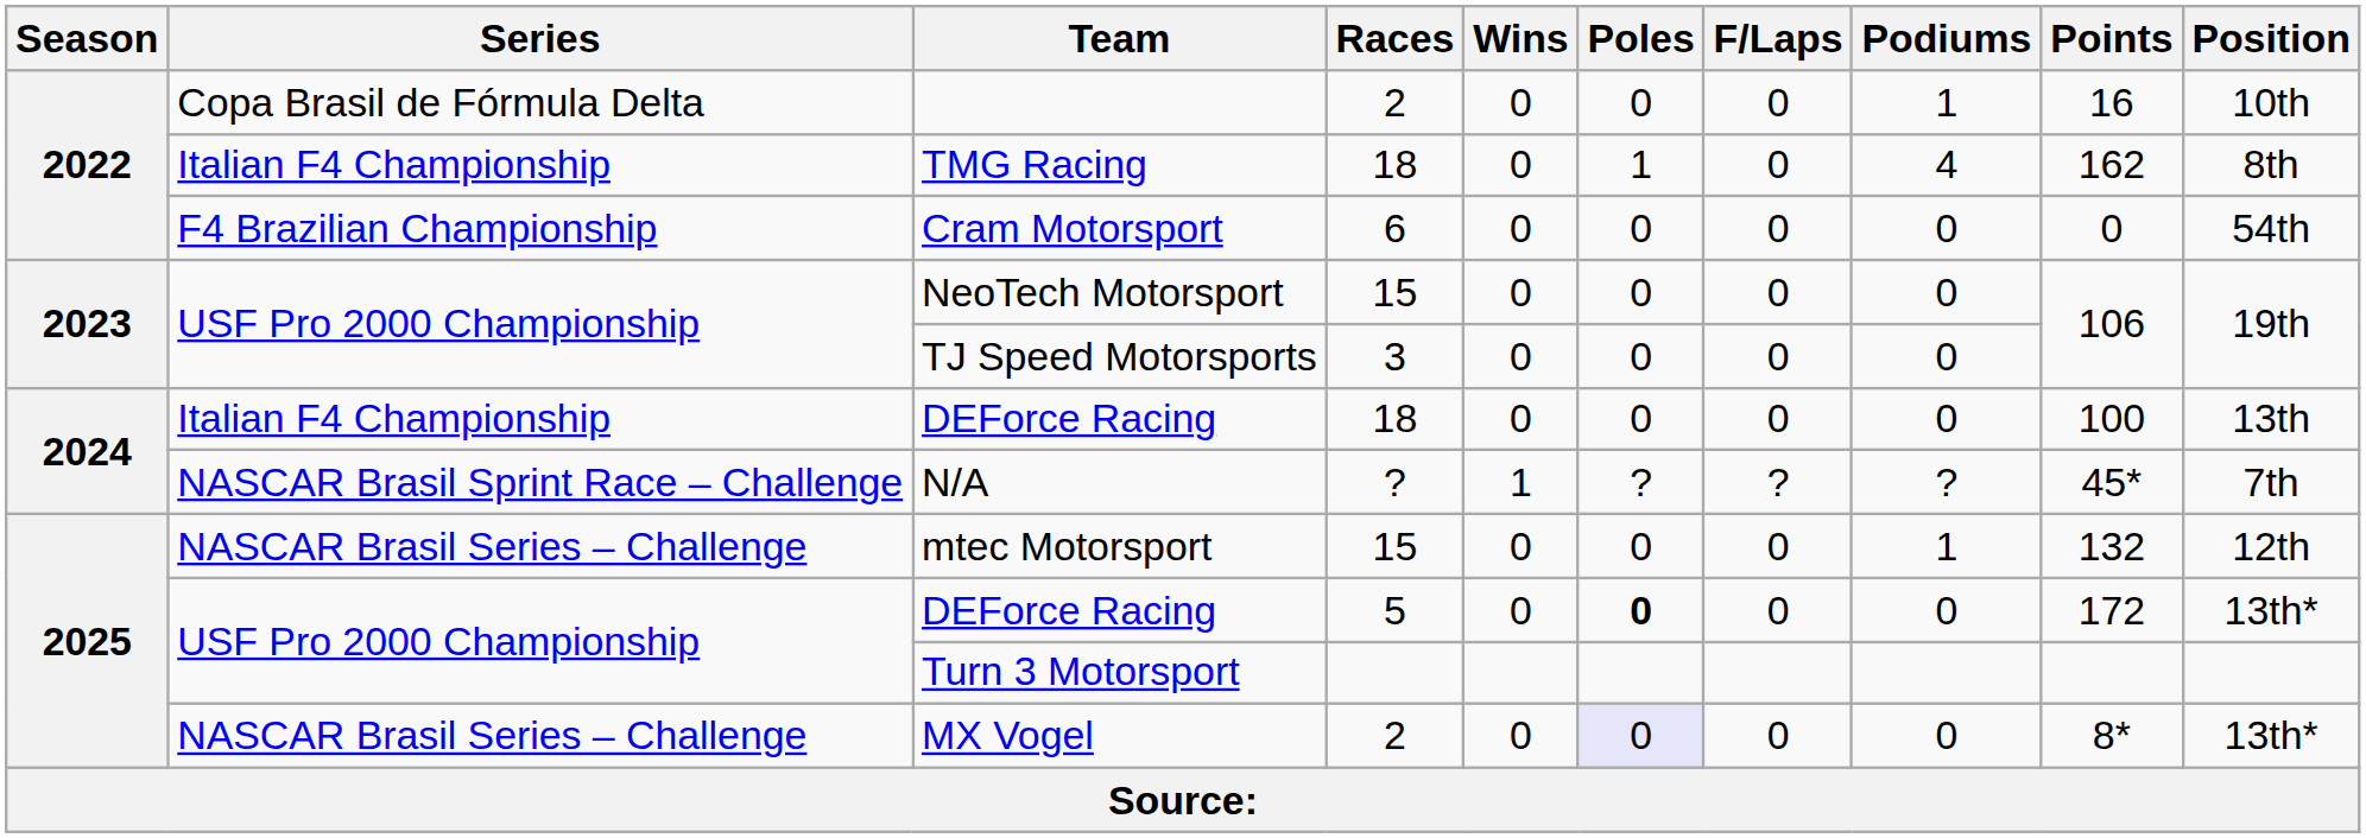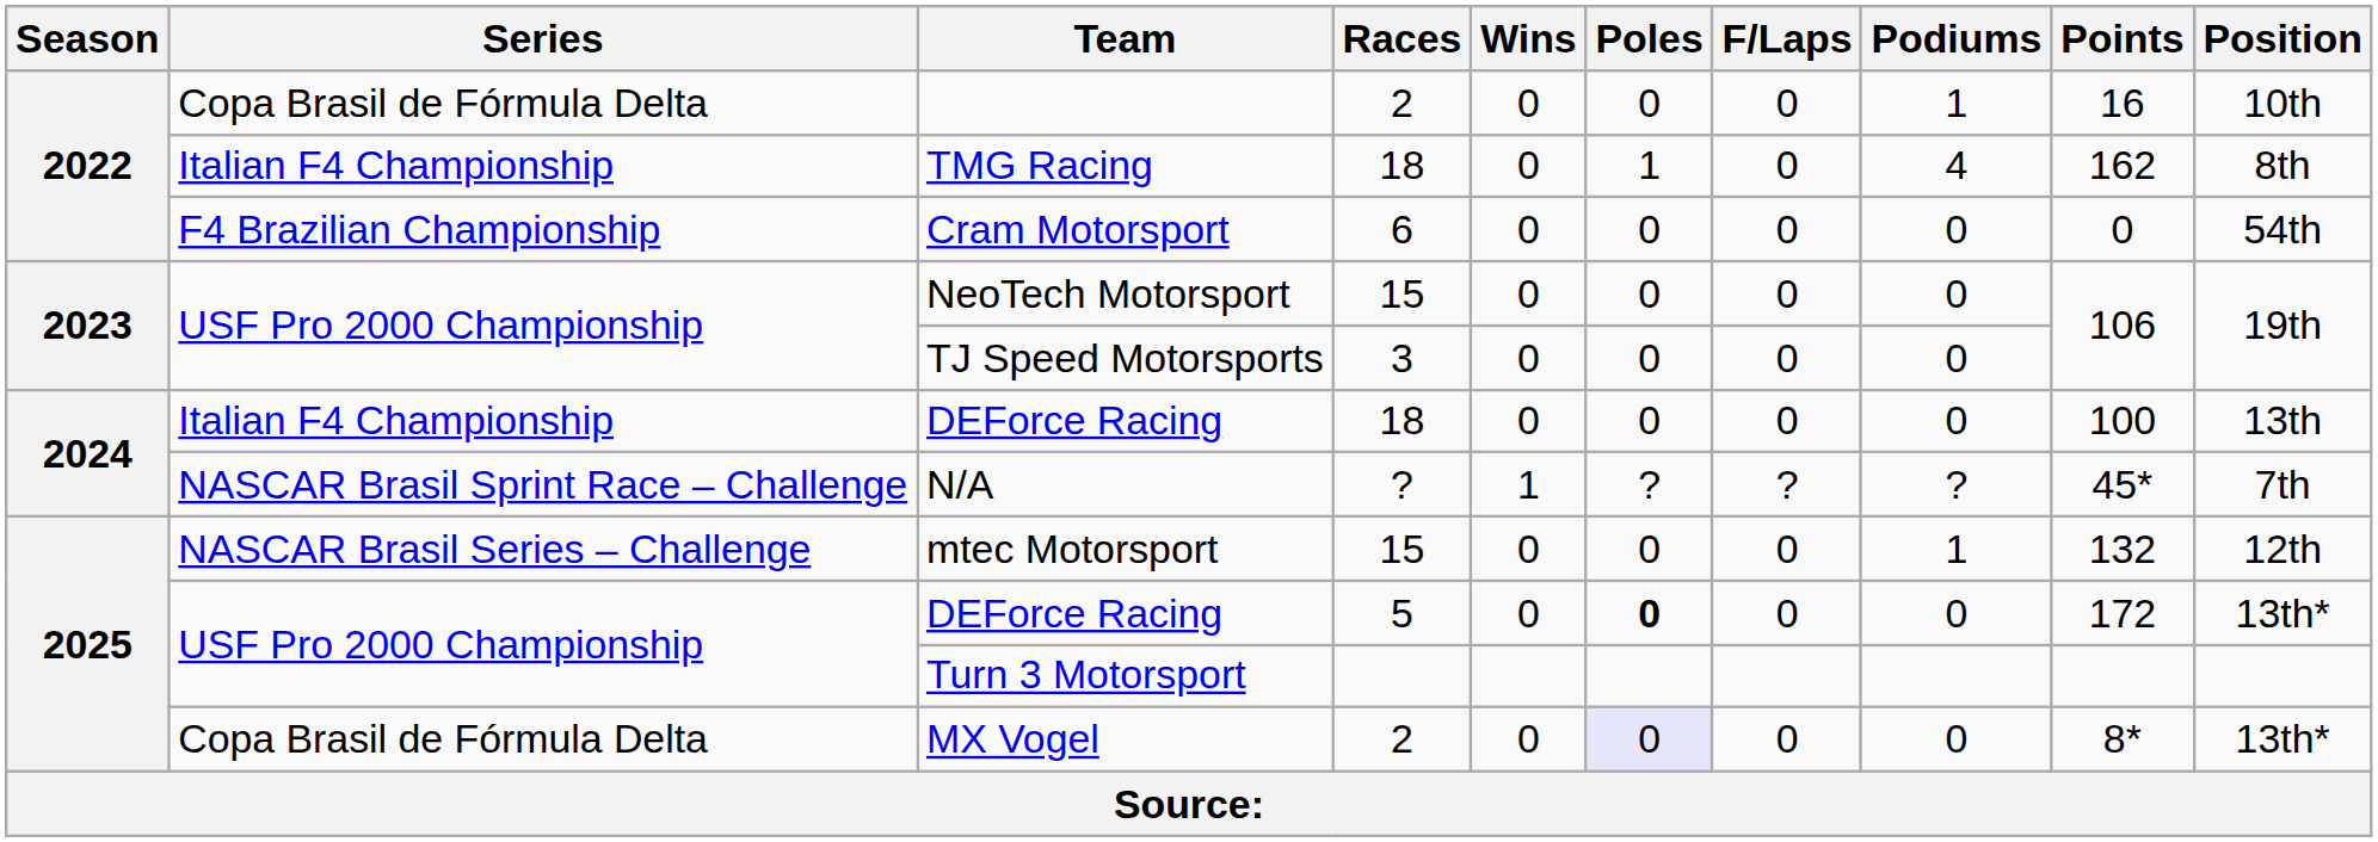MX Vogel | Series: NASCAR Brasil Series – Challenge -> Copa Brasil de Fórmula Delta
